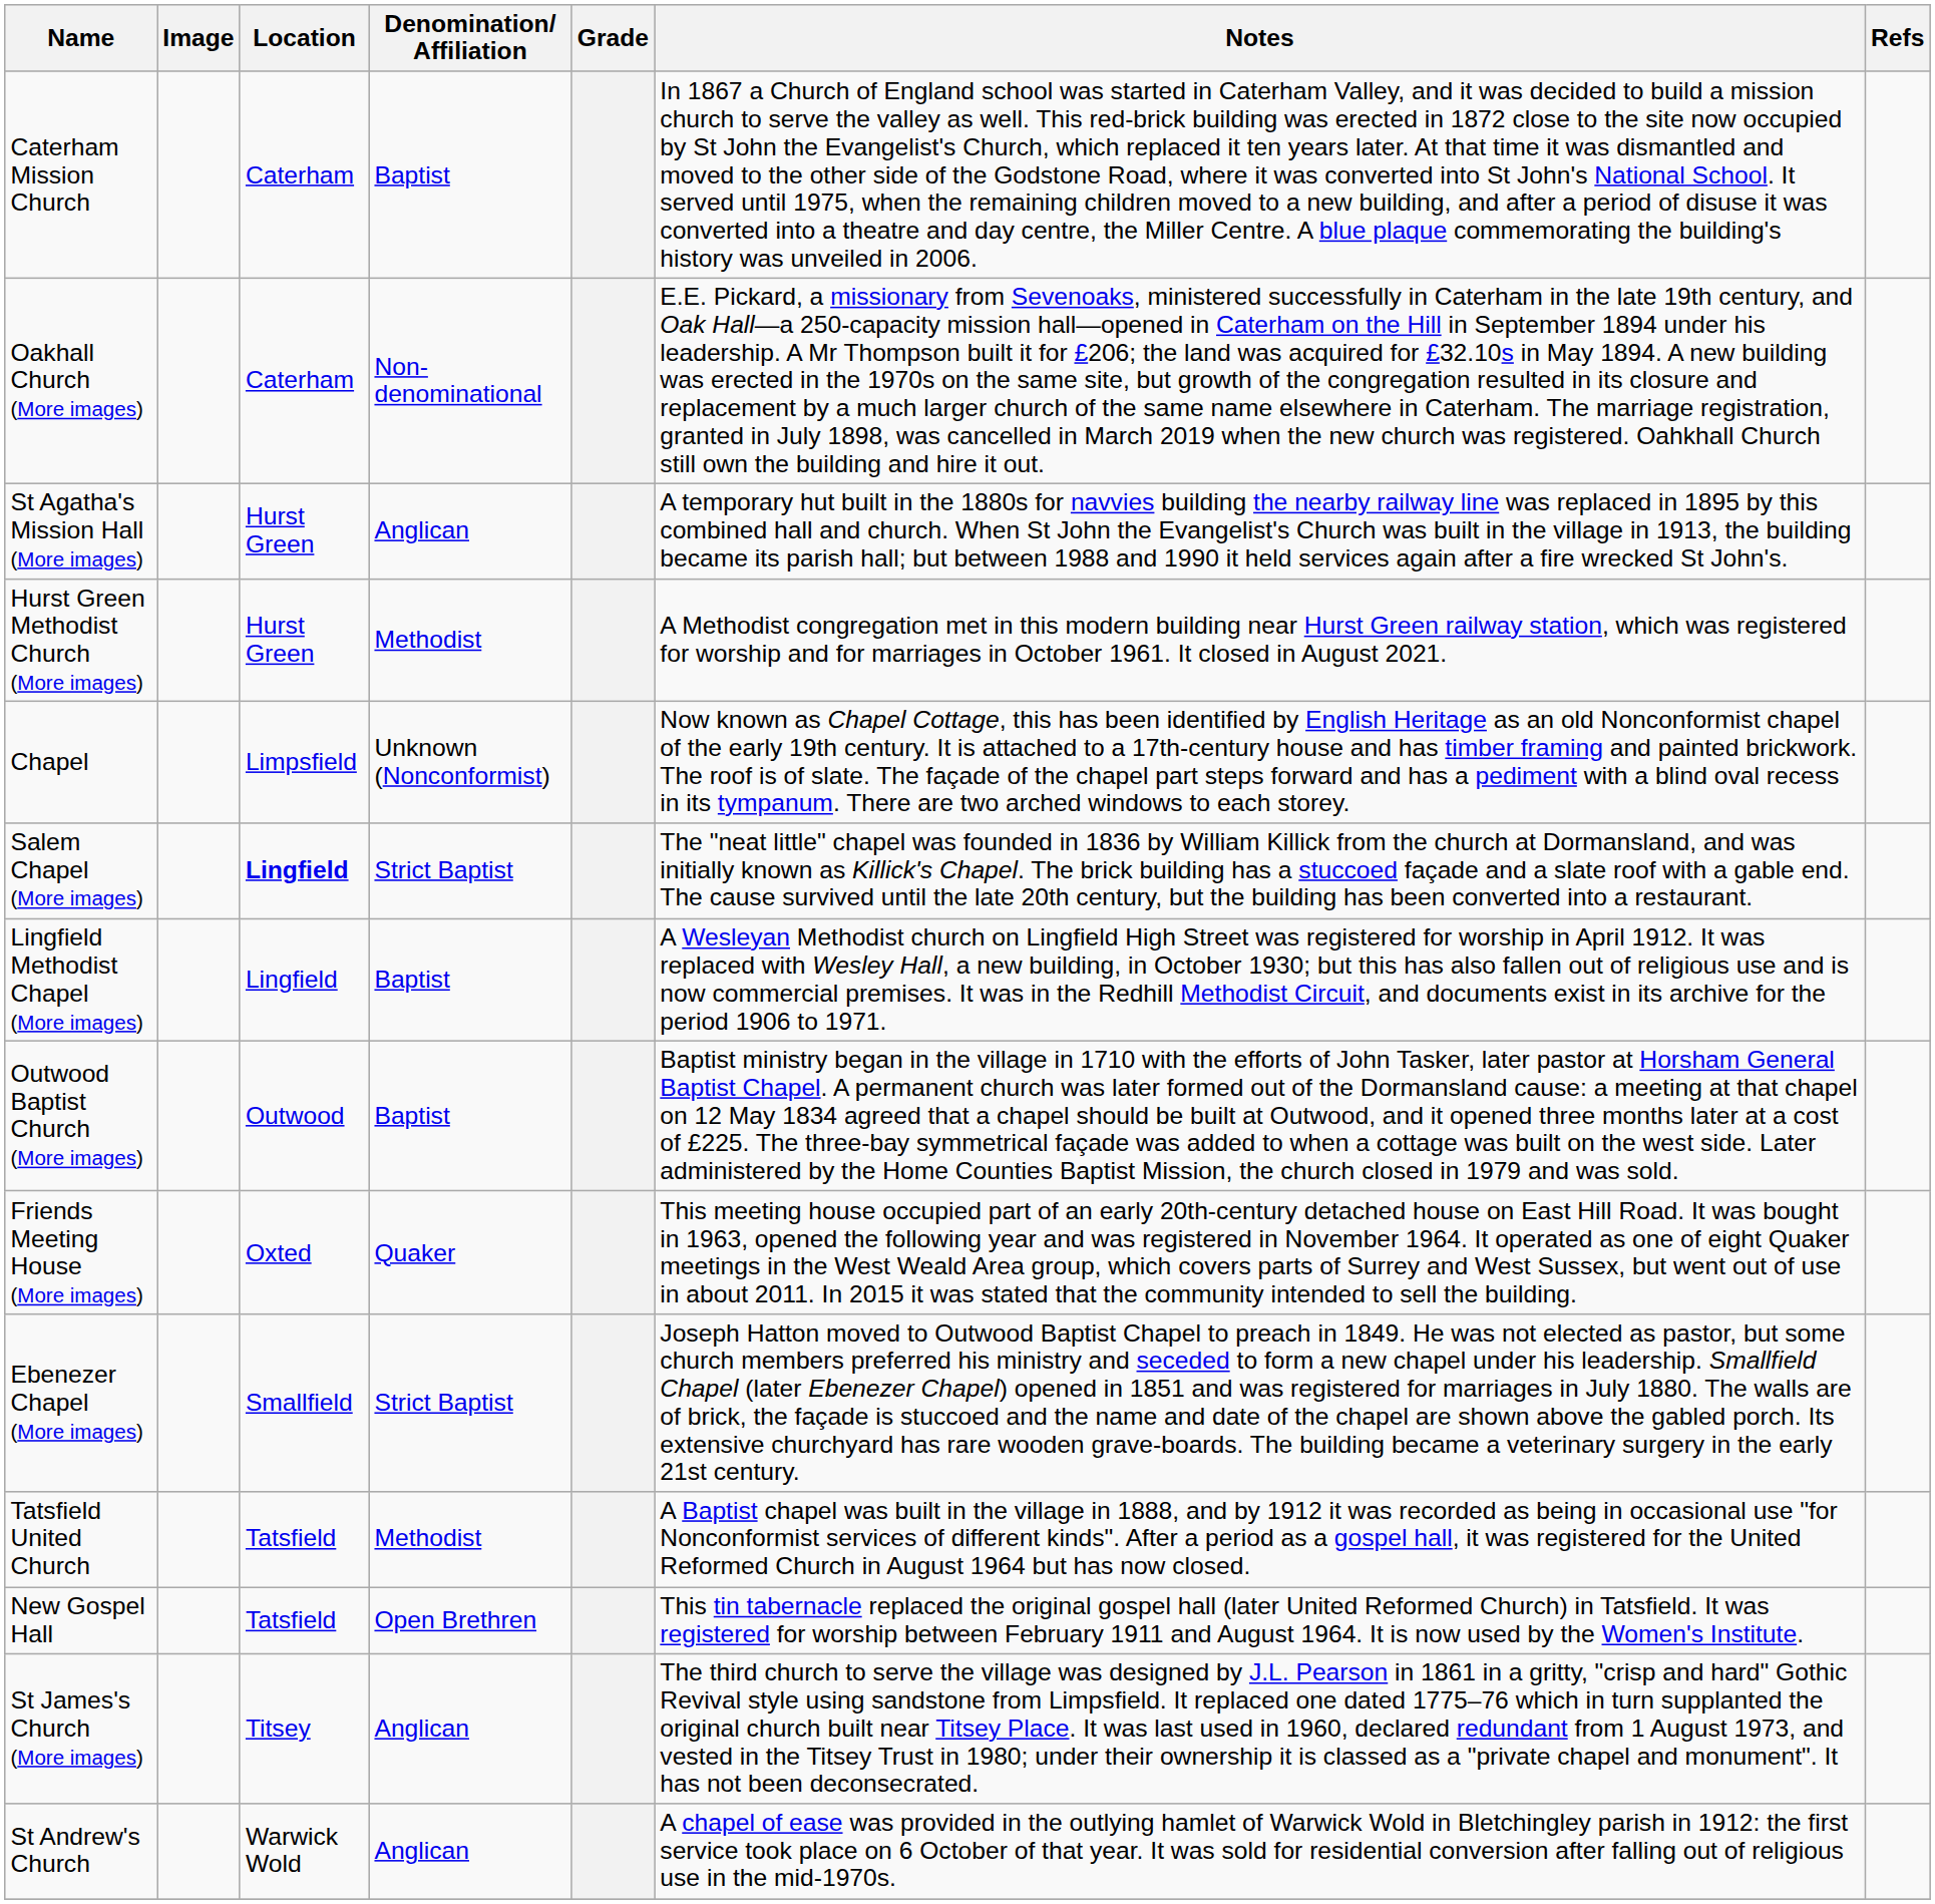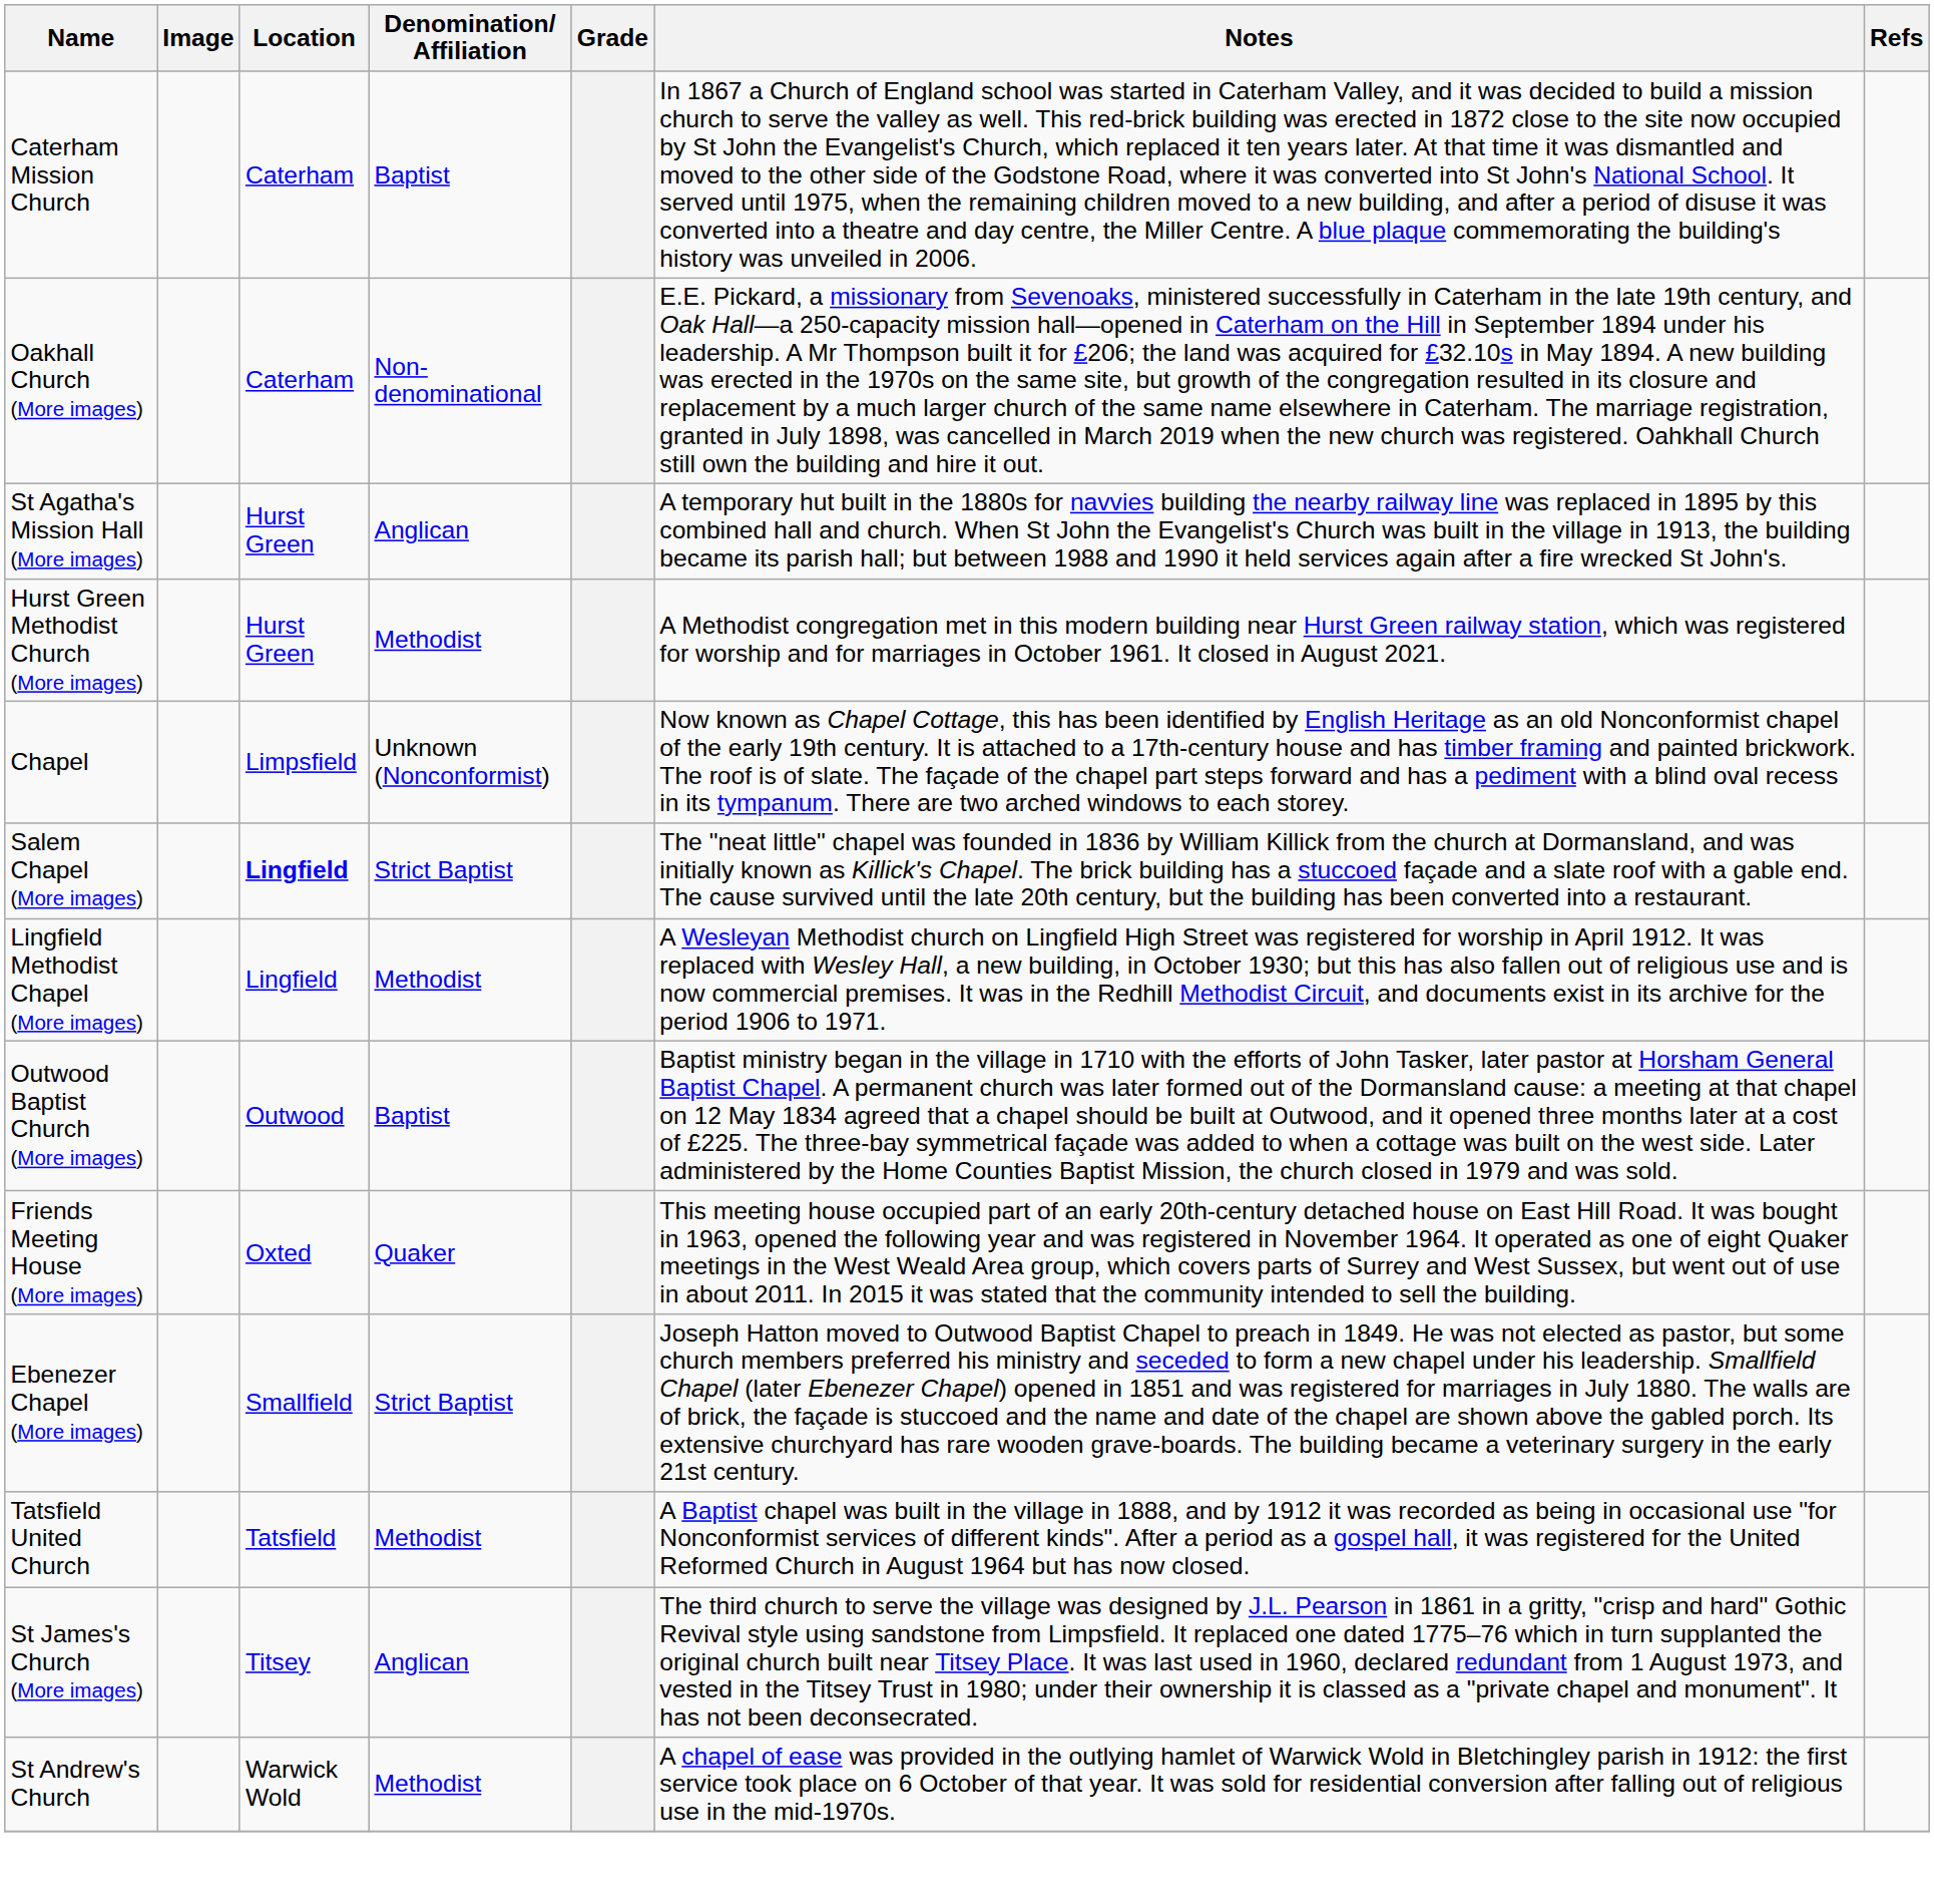Lingfield Methodist Chapel (More images) | Denomination/ Affiliation: Baptist -> Methodist
- row: New Gospel Hall | Tatsfield | Open Brethren | This tin tabernacle replaced the original gospel hall (later United Reformed Church) in Tatsfield. It was registered for worship between February 1911 and August 1964. It is now used by the Women's Institute.
St Andrew's Church | Denomination/ Affiliation: Anglican -> Methodist
